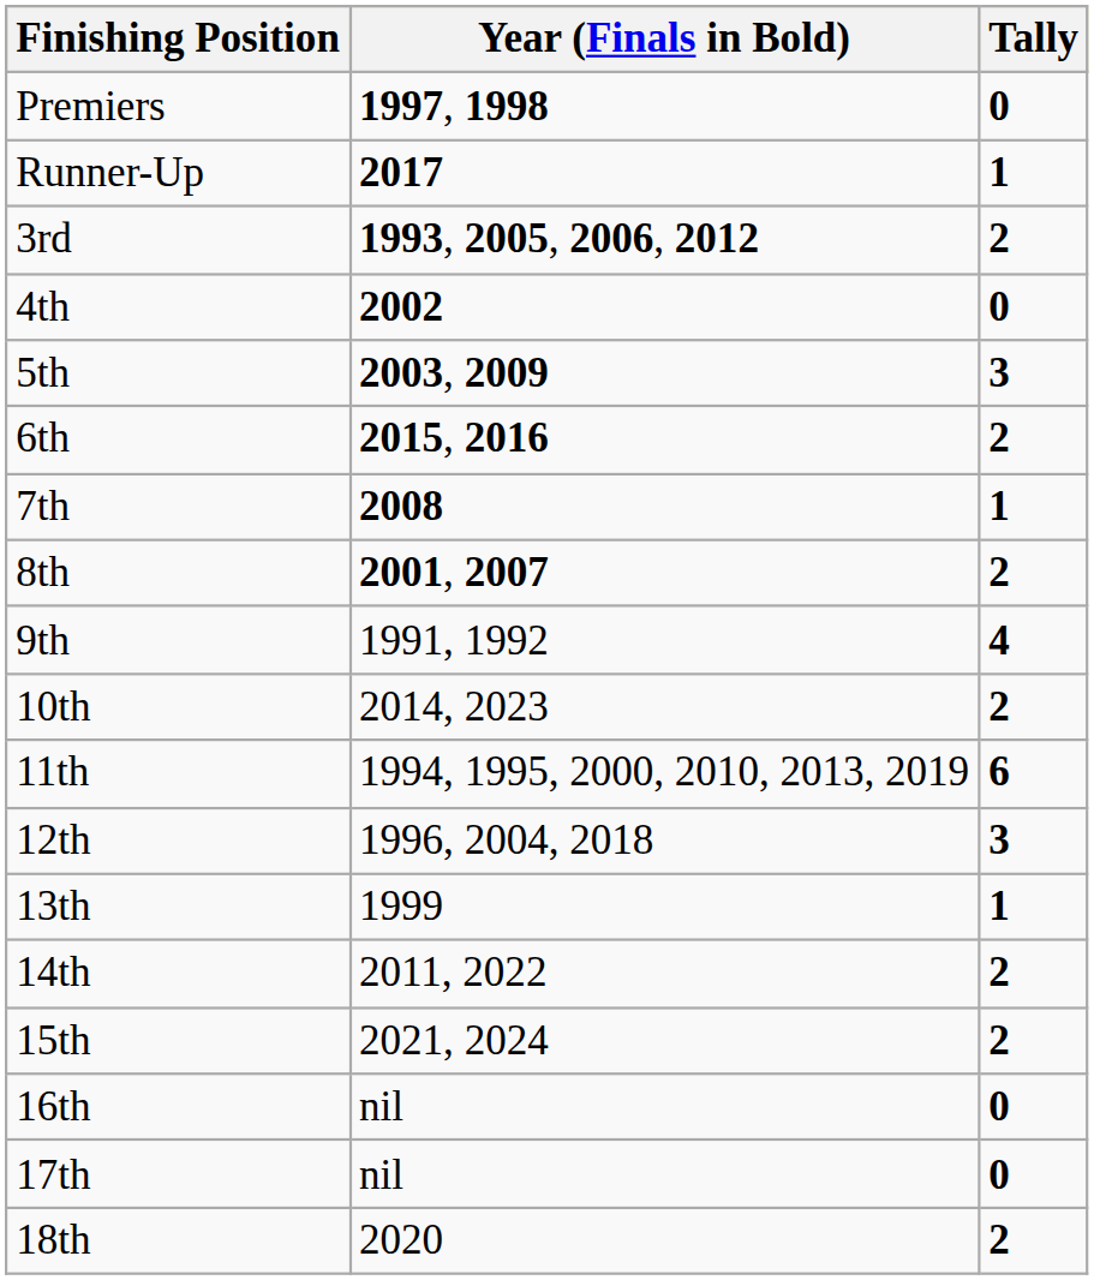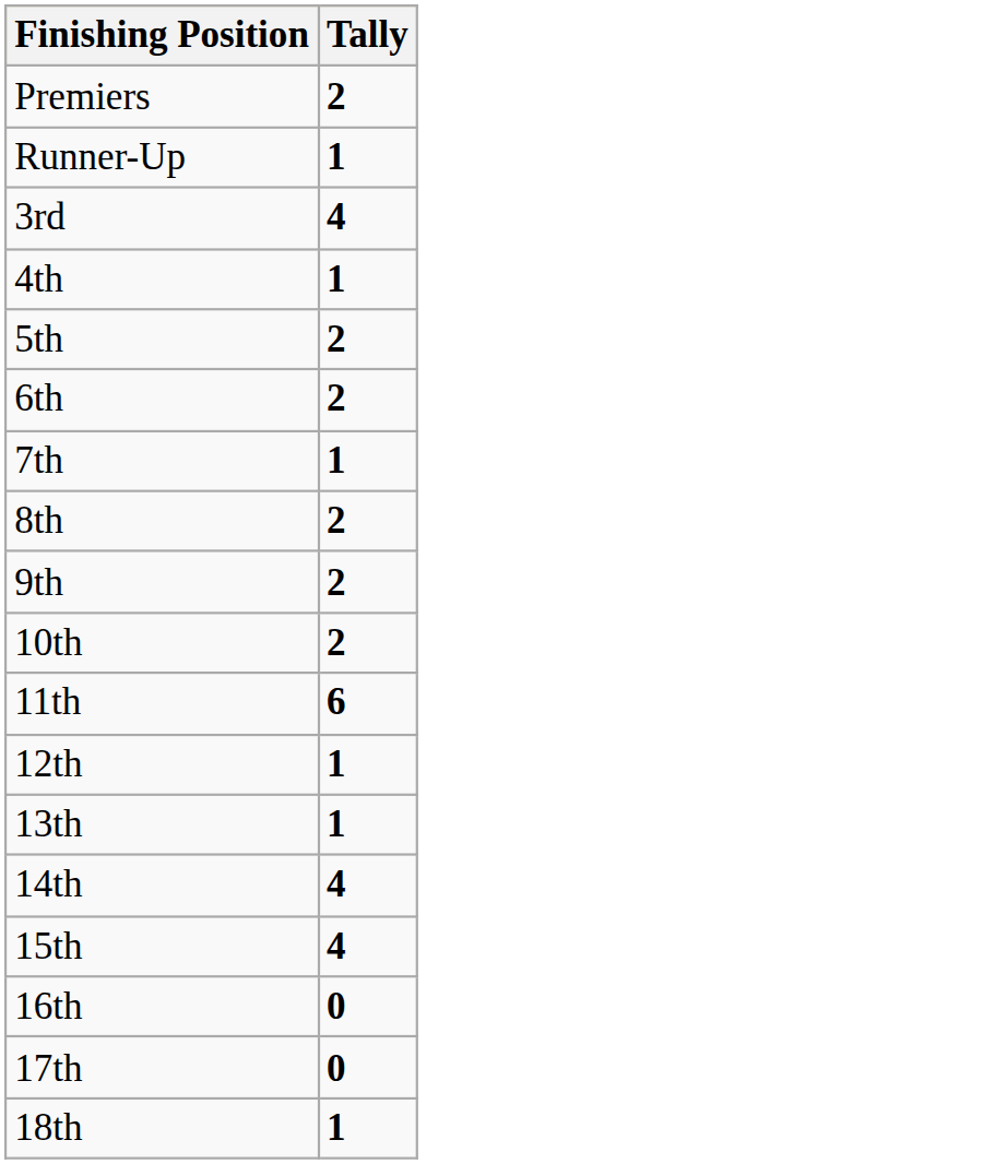- column: Year (Finals in Bold) | 1997, 1998 | 2017 | 1993, 2005, 2006, 2012 | 2002 | 2003, 2009 | 2015, 2016 | 2008 | 2001, 2007 | 1991, 1992 | 2014, 2023 | 1994, 1995, 2000, 2010, 2013, 2019 | 1996, 2004, 2018 | 1999 | 2011, 2022 | 2021, 2024 | nil | nil | 2020
Premiers | Tally: 0 -> 2
3rd | Tally: 2 -> 4
4th | Tally: 0 -> 1
5th | Tally: 3 -> 2
9th | Tally: 4 -> 2
12th | Tally: 3 -> 1
14th | Tally: 2 -> 4
15th | Tally: 2 -> 4
18th | Tally: 2 -> 1
